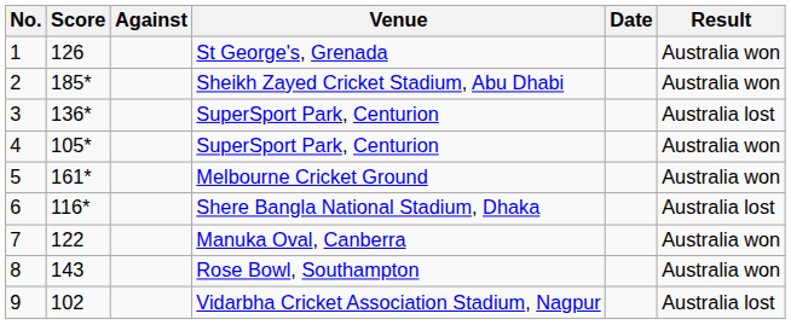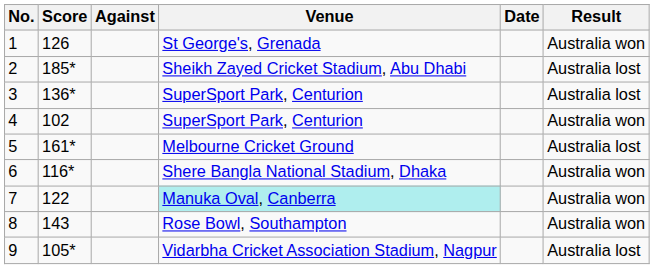2 | Result: Australia won -> Australia lost
4 | Score: 105* -> 102
5 | Result: Australia won -> Australia lost
6 | Result: Australia lost -> Australia won
7 | Venue: no background -> paleturquoise background
9 | Score: 102 -> 105*
